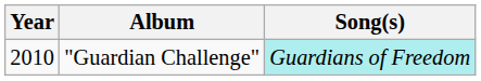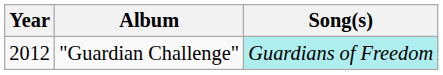"Guardian Challenge" | Year: 2010 -> 2012
